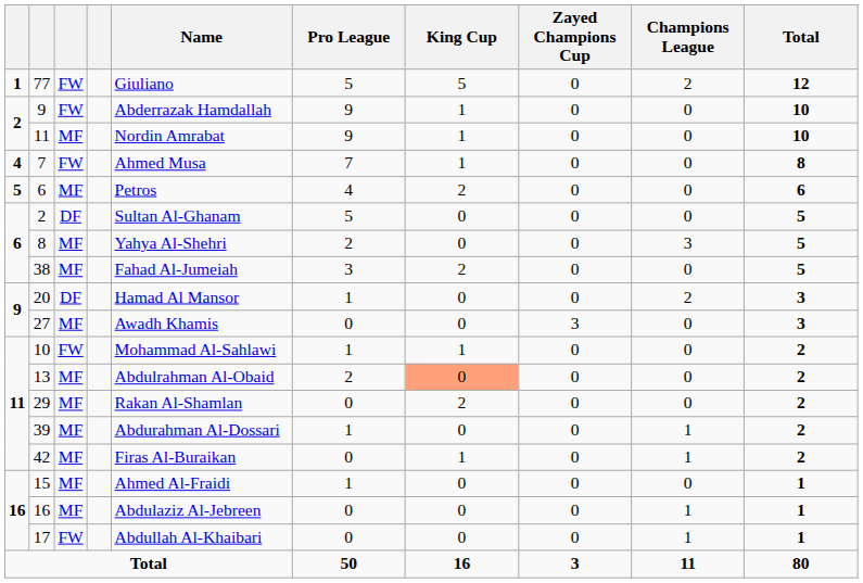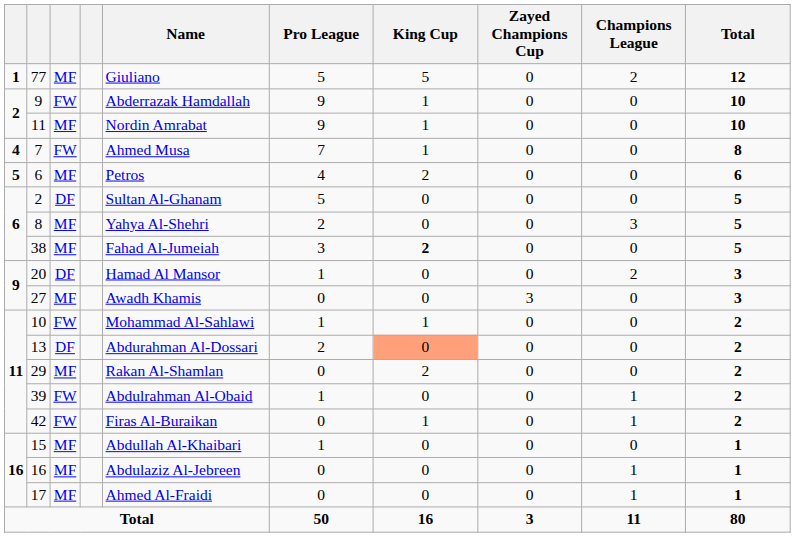77 | column 3: FW -> MF
38 | King Cup: normal -> bold
13 | column 3: MF -> DF
13 | Name: Abdulrahman Al-Obaid -> Abdurahman Al-Dossari
39 | column 3: MF -> FW
39 | Name: Abdurahman Al-Dossari -> Abdulrahman Al-Obaid
42 | column 3: MF -> FW
15 | Name: Ahmed Al-Fraidi -> Abdullah Al-Khaibari
17 | column 3: FW -> MF
17 | Name: Abdullah Al-Khaibari -> Ahmed Al-Fraidi
